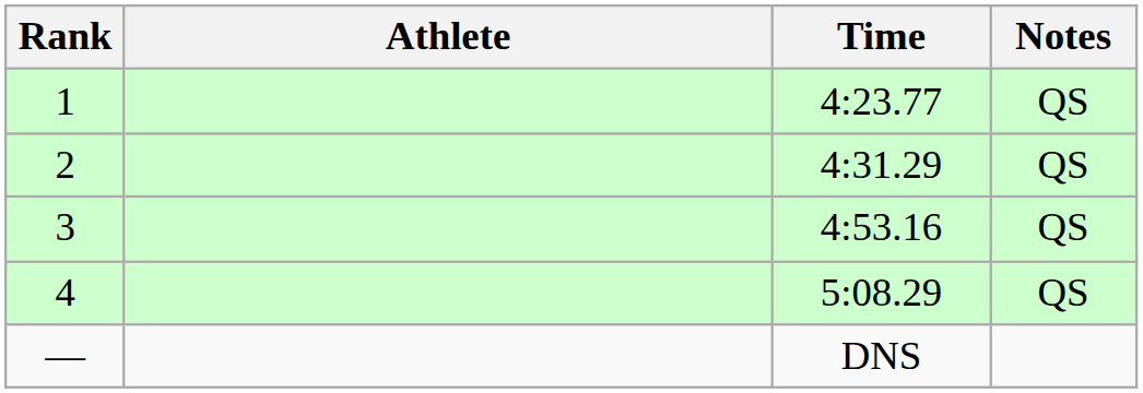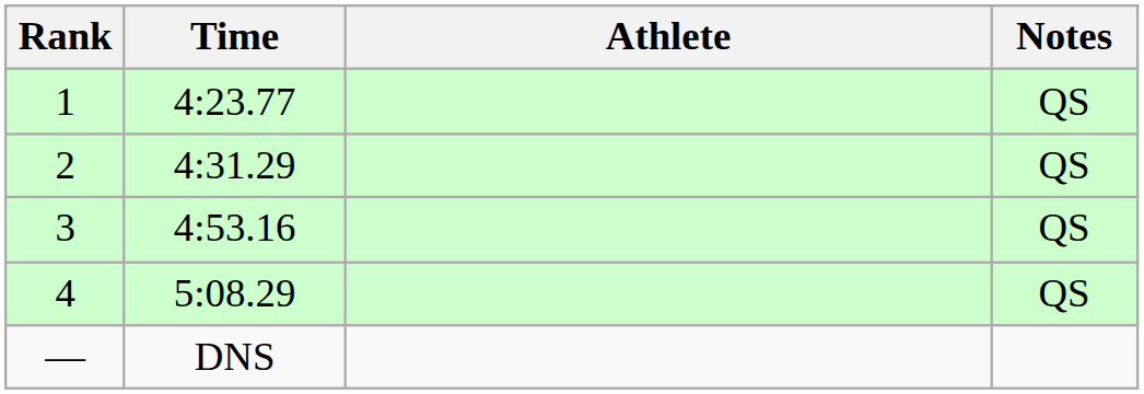columns swapped: Athlete <-> Time
